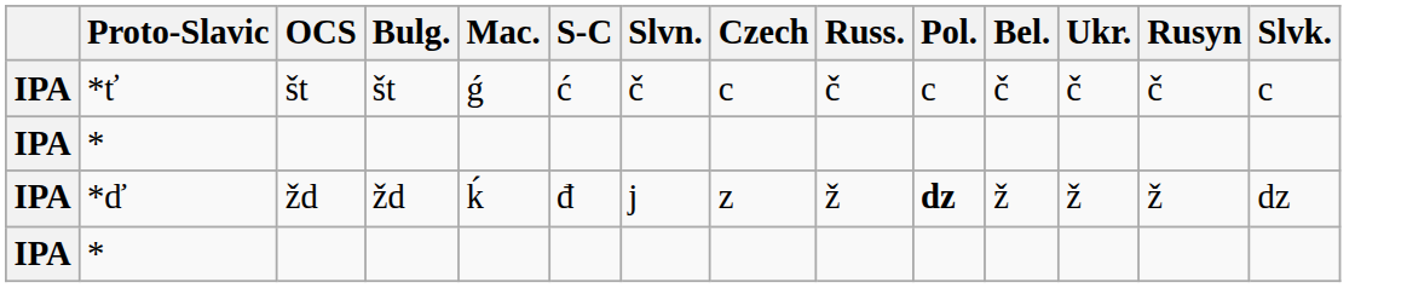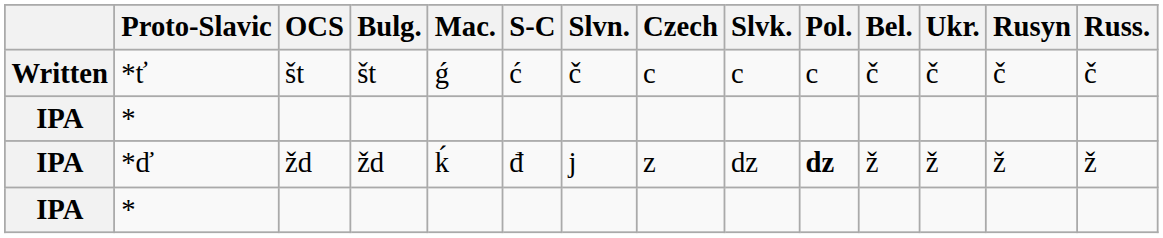columns swapped: Slvk. <-> Russ.
*ť | column 1: IPA -> Written
